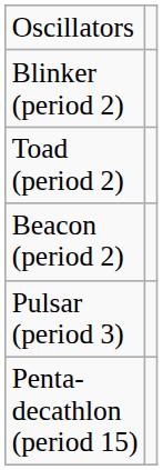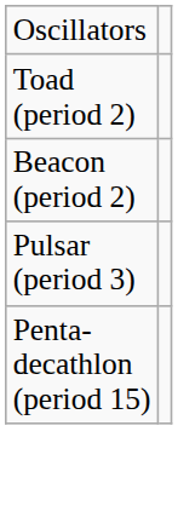- row: Blinker (period 2)
